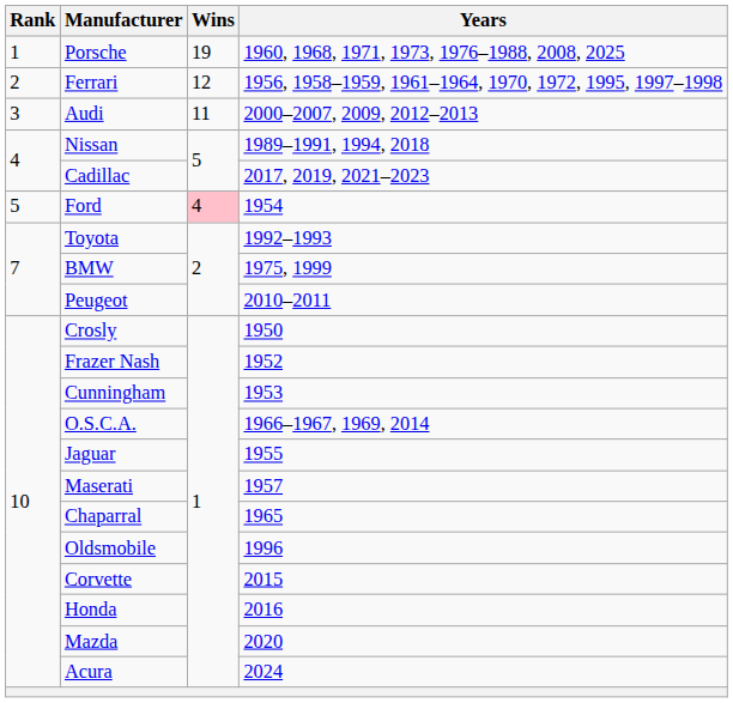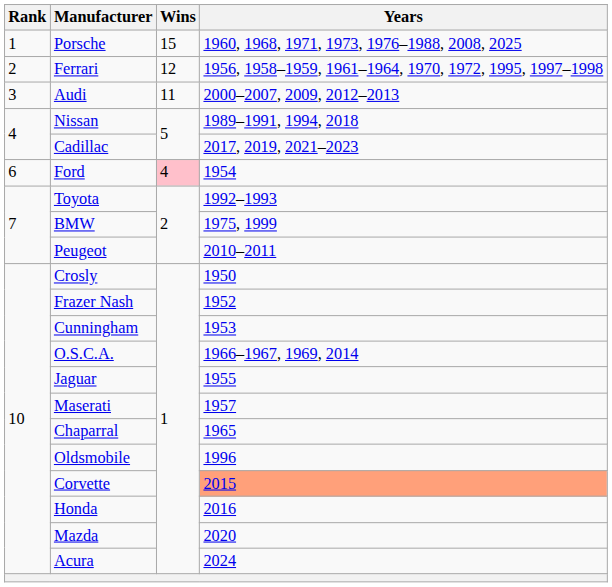Porsche | Wins: 19 -> 15
Ford | Rank: 5 -> 6
Corvette | Years: no background -> lightsalmon background
